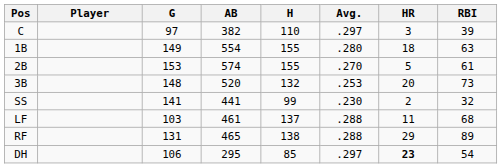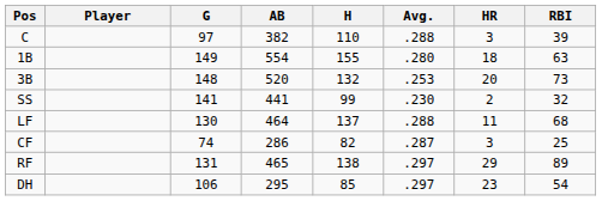C | Avg.: .297 -> .288
- row: 2B | 153 | 574 | 155 | .270 | 5 | 61
LF | G: 103 -> 130
LF | AB: 461 -> 464
+ row: CF | 74 | 286 | 82 | .287 | 3 | 25
RF | Avg.: .288 -> .297
DH | HR: bold -> normal
